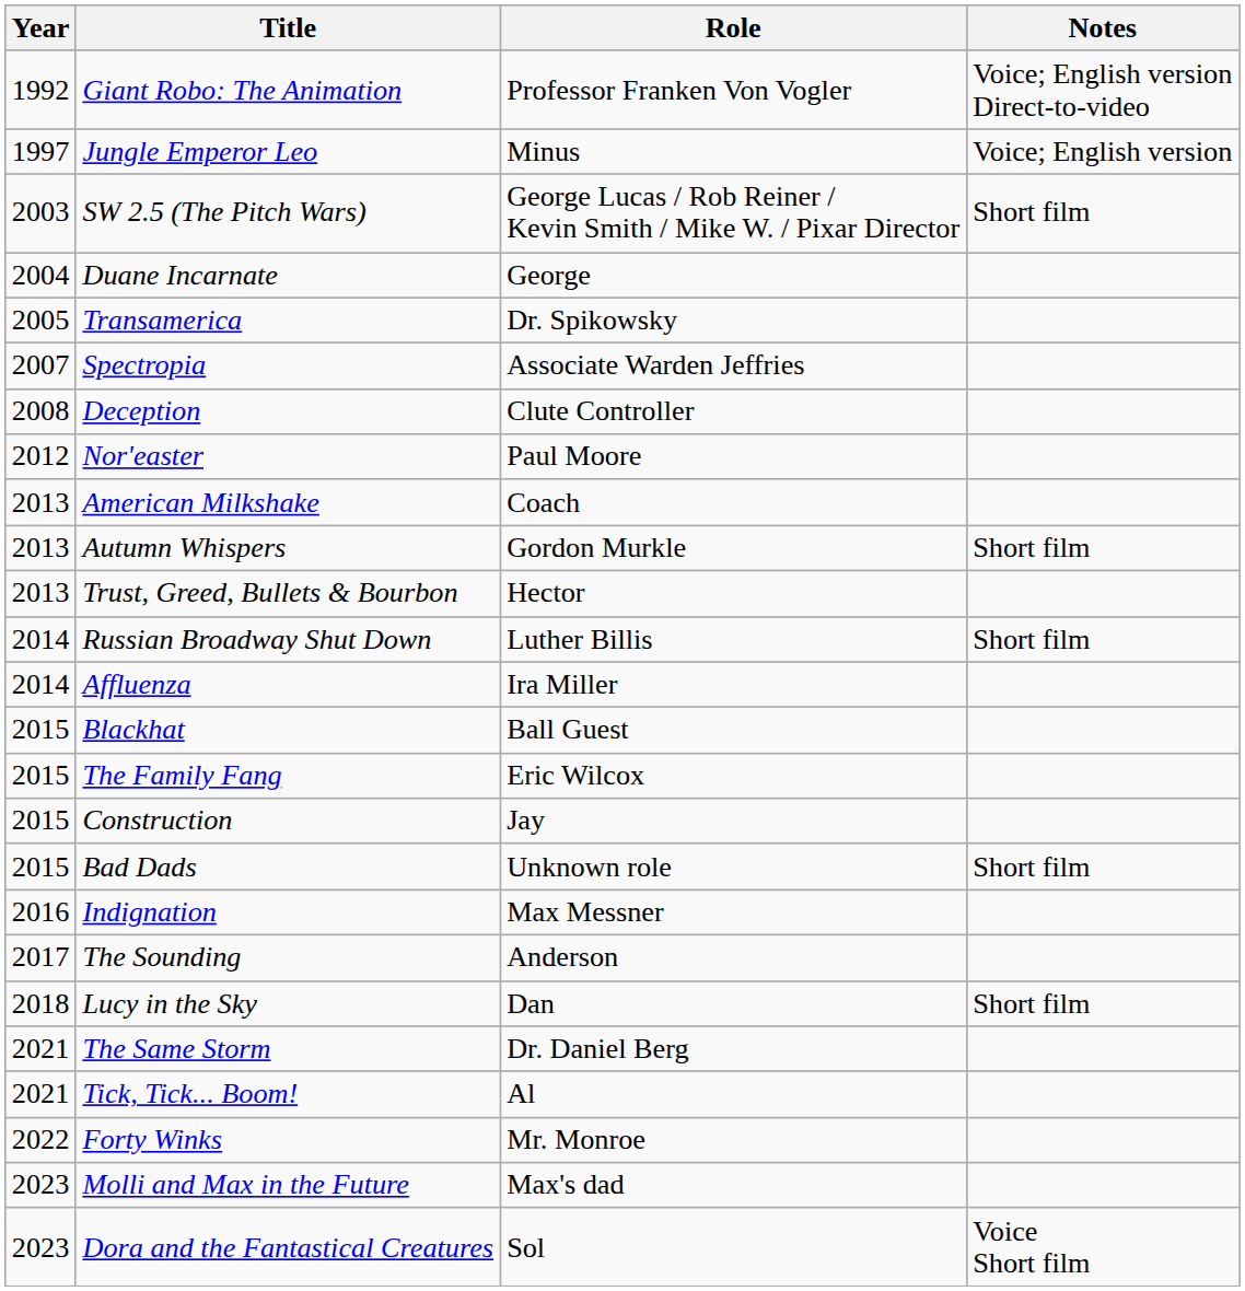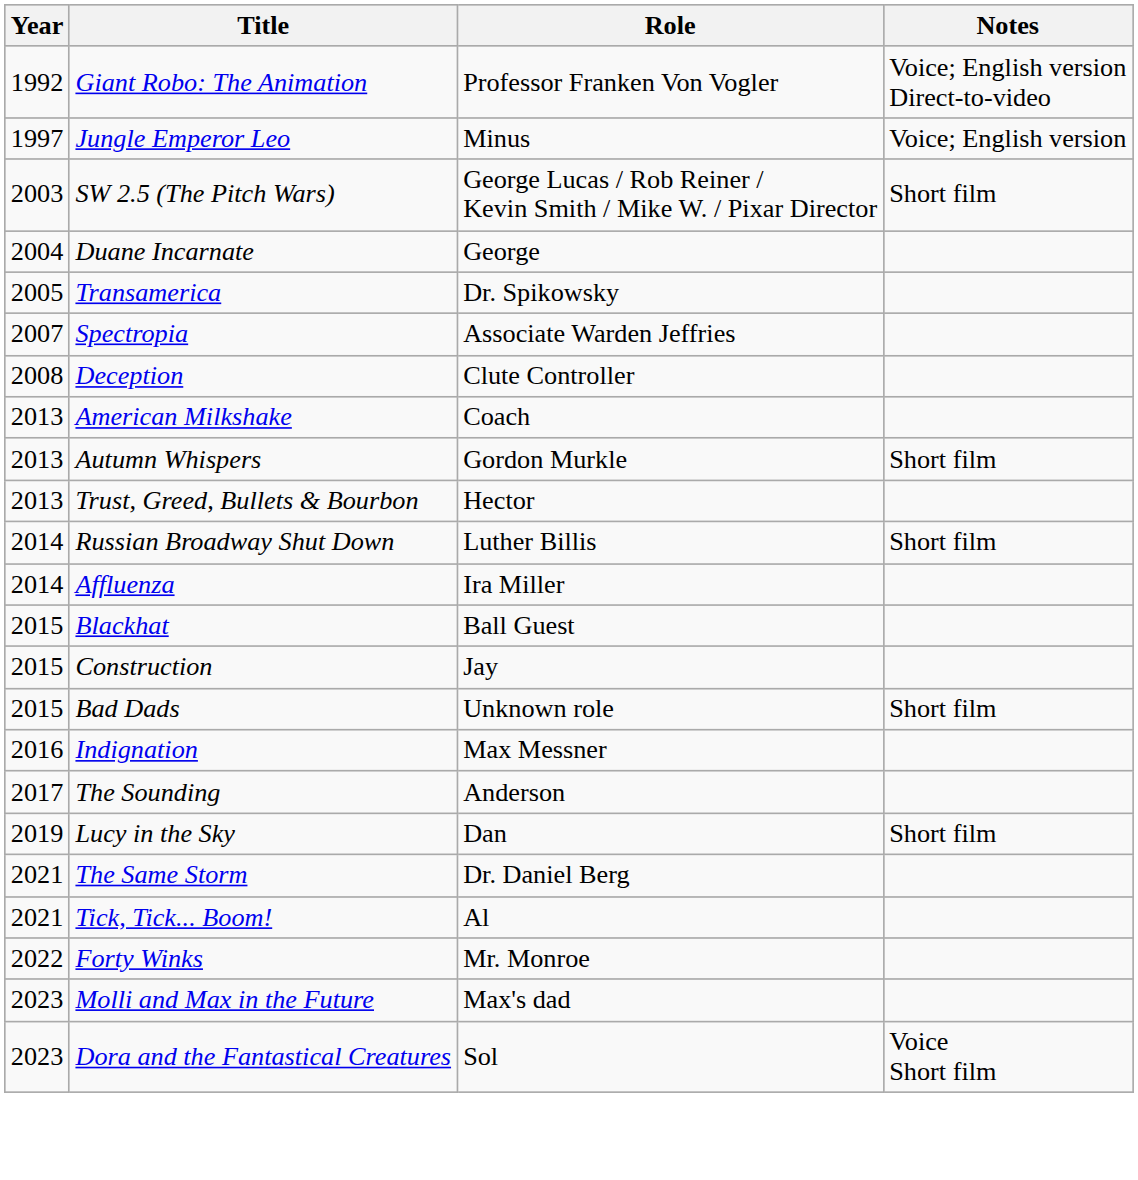- row: 2012 | Nor'easter | Paul Moore
- row: 2015 | The Family Fang | Eric Wilcox
Lucy in the Sky | Year: 2018 -> 2019
